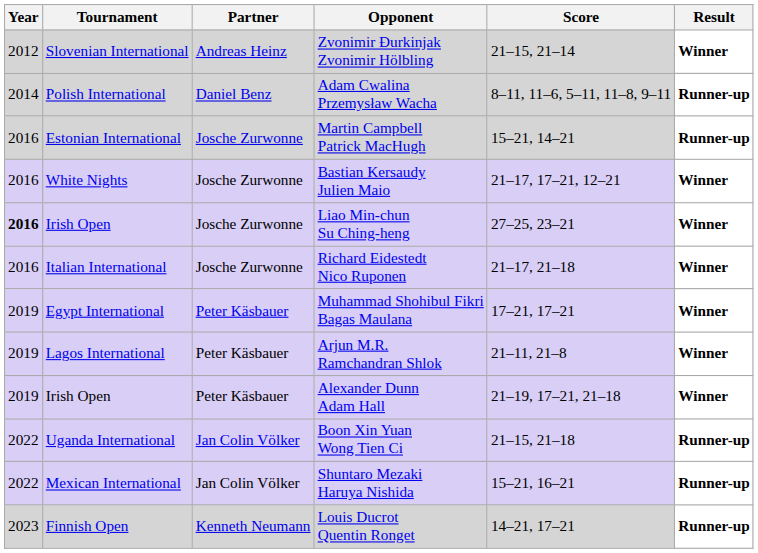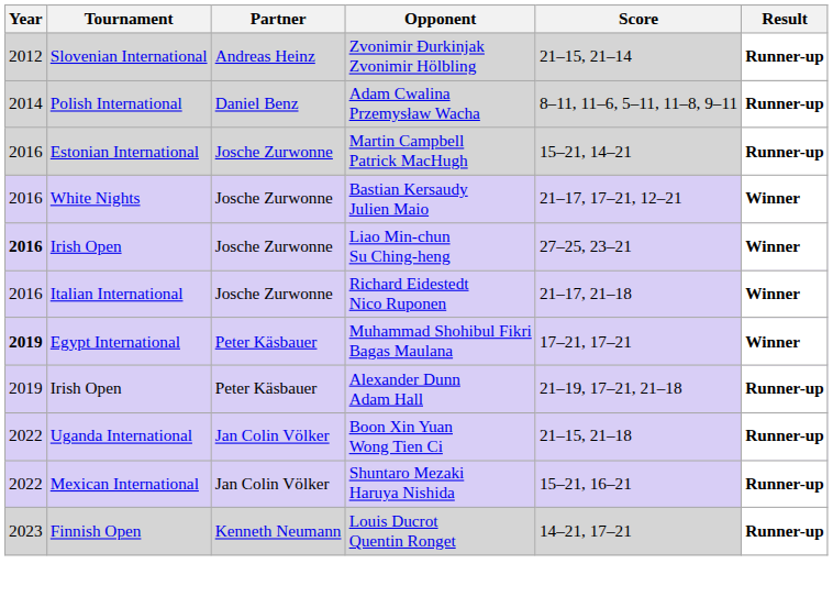Zvonimir Đurkinjak Zvonimir Hölbling | Result: Winner -> Runner-up
Muhammad Shohibul Fikri Bagas Maulana | Year: normal -> bold
- row: 2019 | Lagos International | Peter Käsbauer | Arjun M.R. Ramchandran Shlok | 21–11, 21–8 | Winner
Alexander Dunn Adam Hall | Result: Winner -> Runner-up
